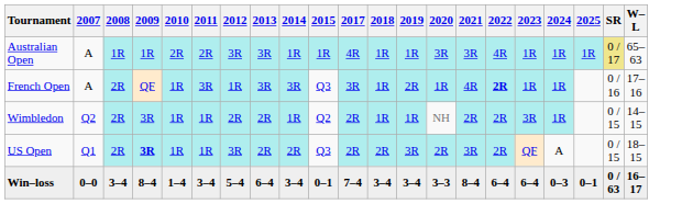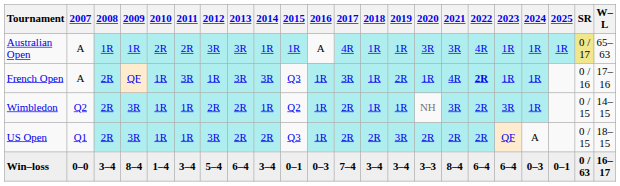+ column: 2016 | A | 1R | 1R | 1R | 0–3
Wimbledon | 2021: 2R -> 3R
US Open | 2009: bold -> normal
US Open | 2021: 3R -> 2R
